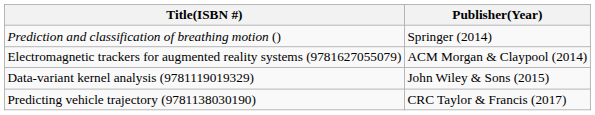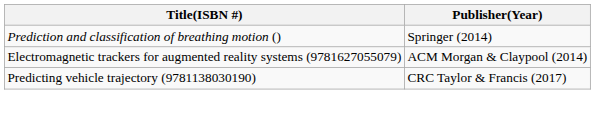- row: Data-variant kernel analysis (9781119019329) | John Wiley & Sons (2015)
